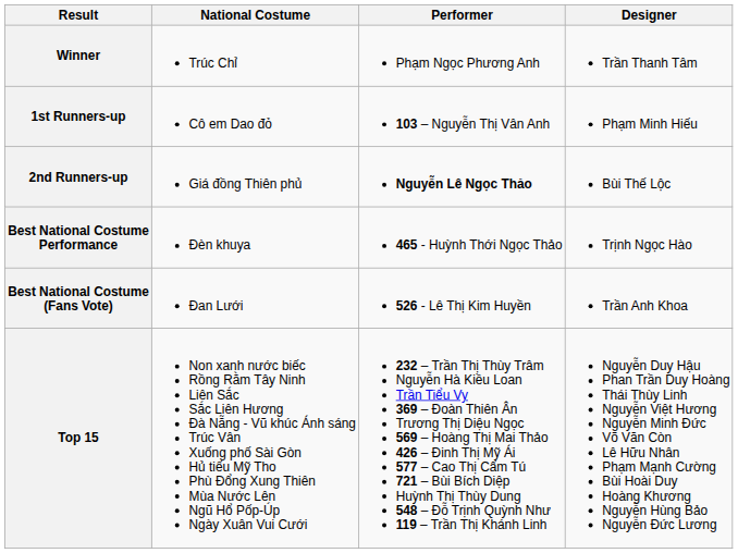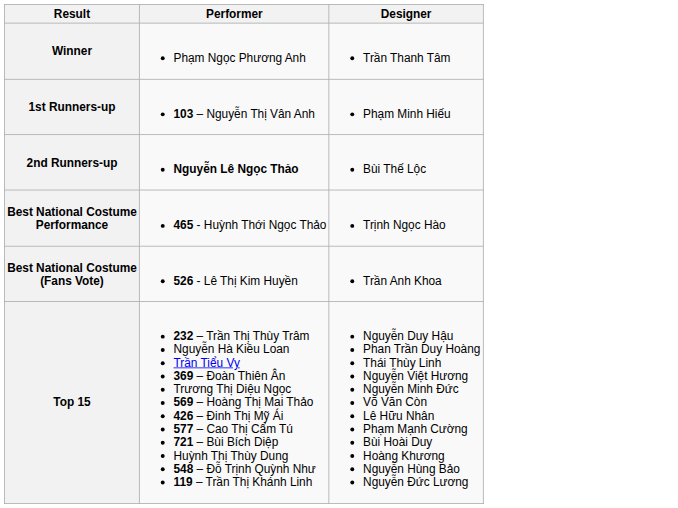- column: National Costume | Trúc Chỉ | Cô em Dao đỏ | Giá đồng Thiên phủ | Đèn khuya | Đan Lưới | Non xanh nước biếc Rồng Rằm Tây Ninh Liên Sắc Sắc Liên Hương Đà Nẵng - Vũ khúc Ánh sáng Trúc Vân Xuống phố Sài Gòn Hủ tiếu Mỹ Tho Phù Đổng Xung Thiên Mùa Nước Lên Ngũ Hổ Pốp-Úp Ngày Xuân Vui Cưới
